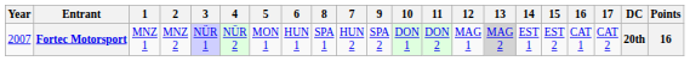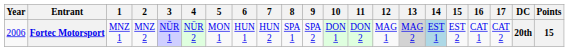columns swapped: 7 <-> 8
Fortec Motorsport | Year: 2007 -> 2006
Fortec Motorsport | 14: no background -> lightblue background
Fortec Motorsport | Points: 16 -> 15
